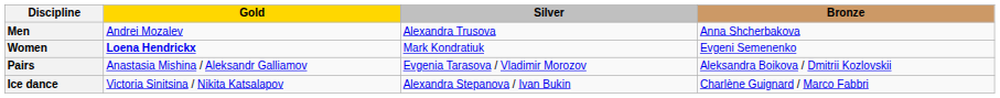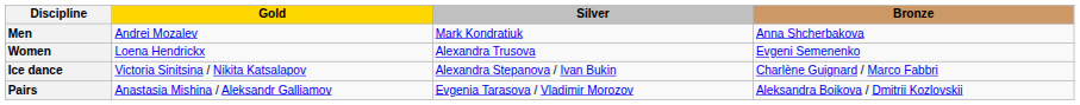Men | Silver: Alexandra Trusova -> Mark Kondratiuk
Women | Gold: bold -> normal
Women | Silver: Mark Kondratiuk -> Alexandra Trusova
rows swapped: Pairs <-> Ice dance
